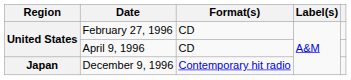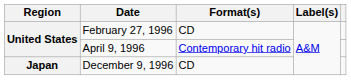April 9, 1996 | Format(s): CD -> Contemporary hit radio
December 9, 1996 | Format(s): Contemporary hit radio -> CD
